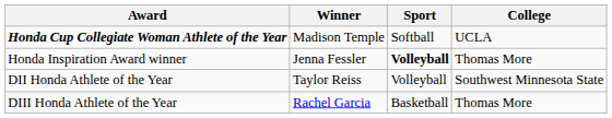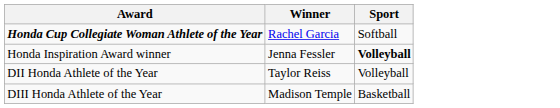- column: College | UCLA | Thomas More | Southwest Minnesota State | Thomas More
Honda Cup Collegiate Woman Athlete of the Year | Winner: Madison Temple -> Rachel Garcia
DIII Honda Athlete of the Year | Winner: Rachel Garcia -> Madison Temple
